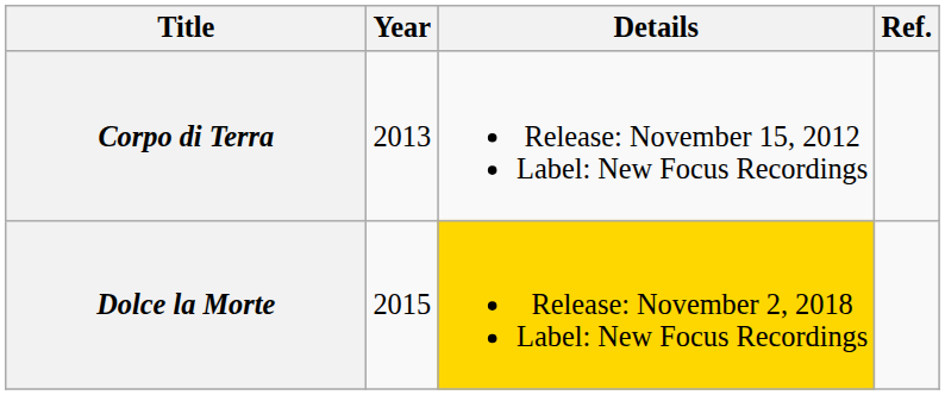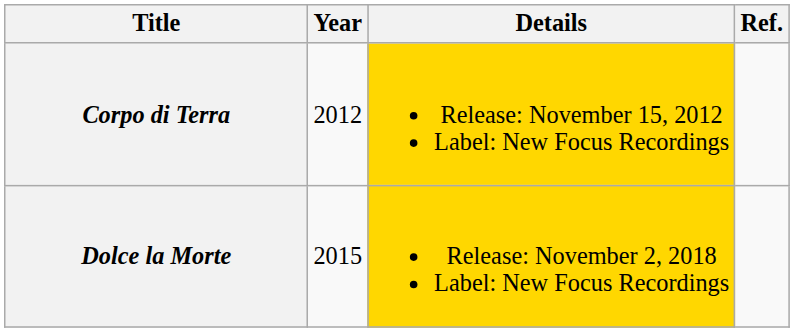Corpo di Terra | Year: 2013 -> 2012
Corpo di Terra | Details: no background -> gold background
